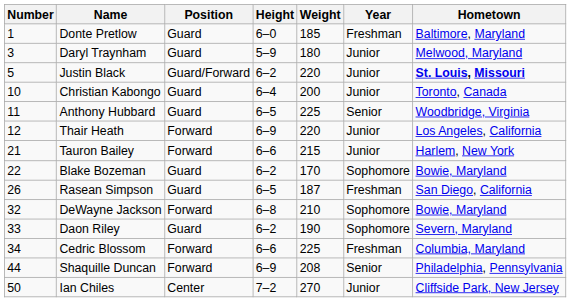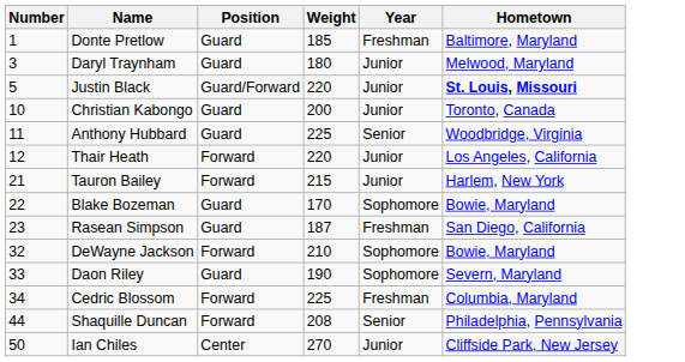- column: Height | 6–0 | 5–9 | 6–2 | 6–4 | 6–5 | 6–9 | 6–6 | 6–2 | 6–5 | 6–8 | 6–2 | 6–6 | 6–9 | 7–2
Rasean Simpson | Number: 26 -> 23
